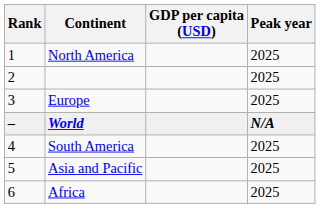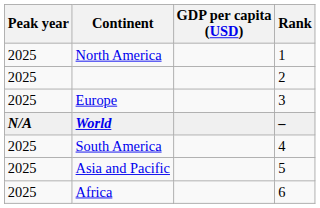columns swapped: Rank <-> Peak year
